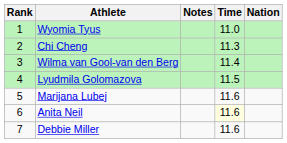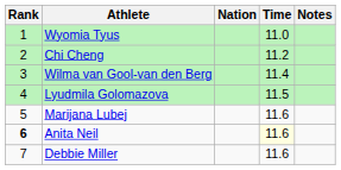columns swapped: Nation <-> Notes
Chi Cheng | Time: 11.3 -> 11.2
Anita Neil | Rank: normal -> bold
